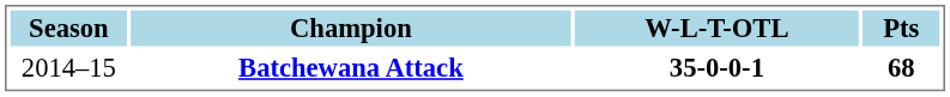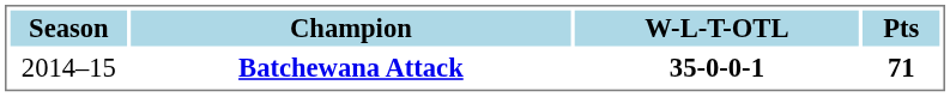Batchewana Attack | Pts: 68 -> 71
